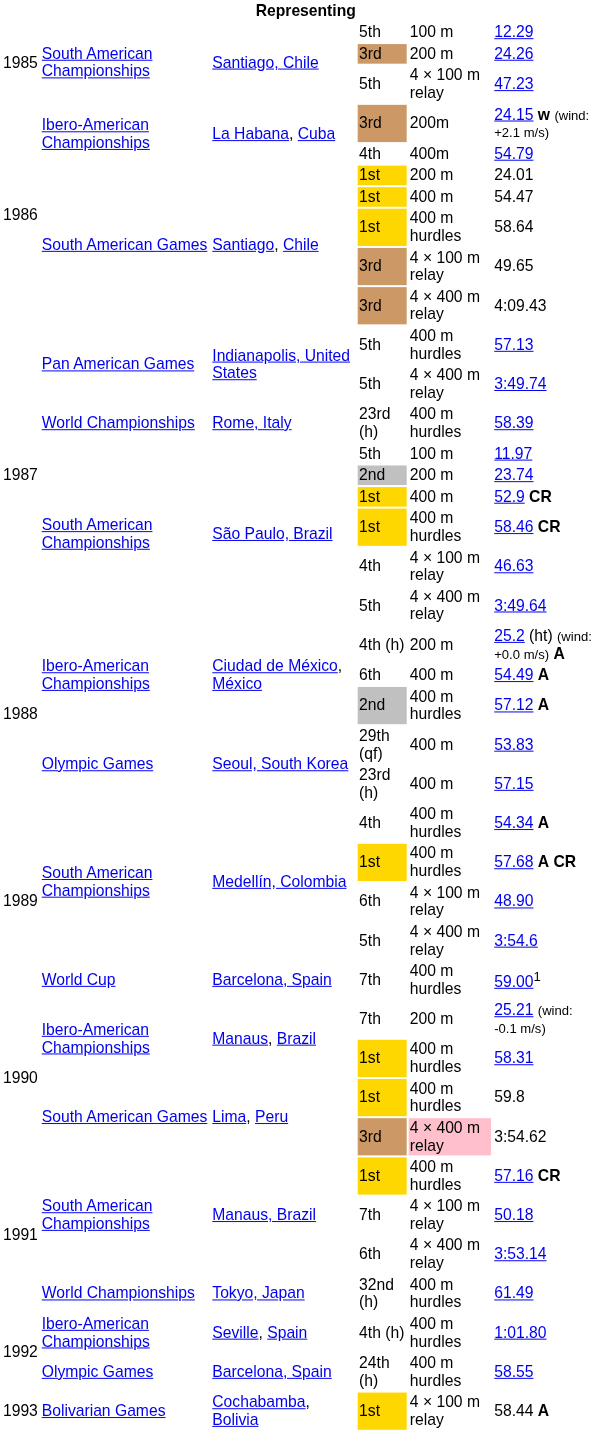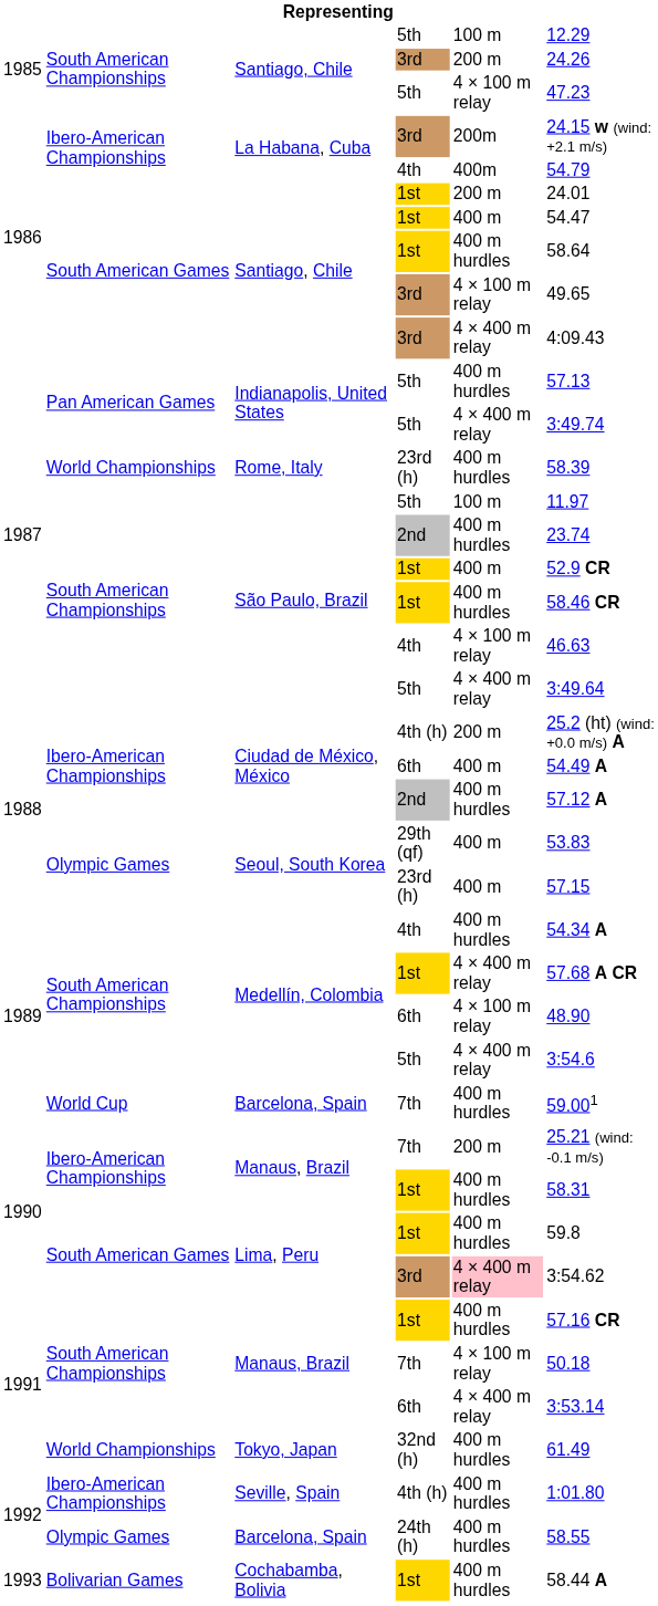São Paulo, Brazil / 2nd | column 5: 200 m -> 400 m hurdles
Medellín, Colombia / 1st | column 5: 400 m hurdles -> 4 × 400 m relay
Cochabamba, Bolivia | column 5: 4 × 100 m relay -> 400 m hurdles
